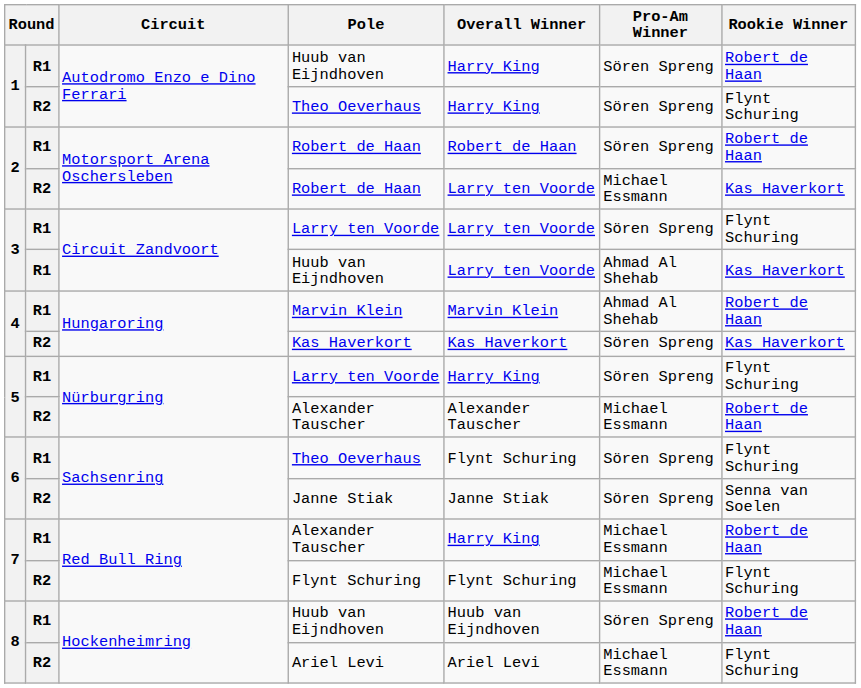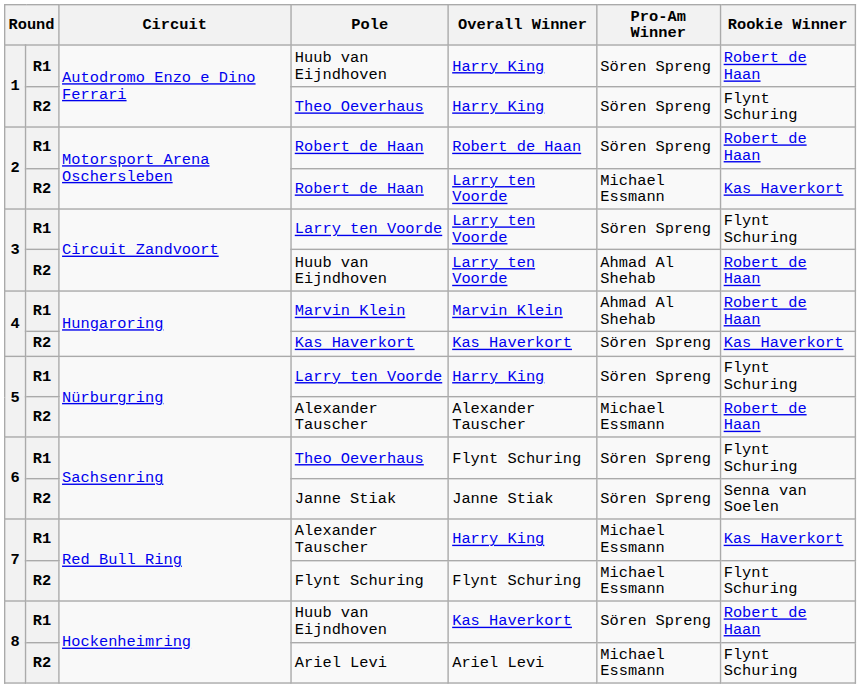3 / Huub van Eijndhoven | column 2: R1 -> R2
3 / Huub van Eijndhoven | Rookie Winner: Kas Haverkort -> Robert de Haan
7 / Alexander Tauscher | Rookie Winner: Robert de Haan -> Kas Haverkort
8 / Huub van Eijndhoven | Overall Winner: Huub van Eijndhoven -> Kas Haverkort
